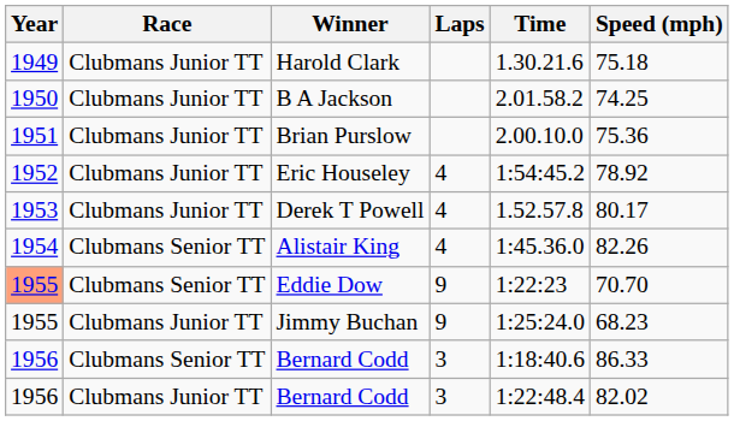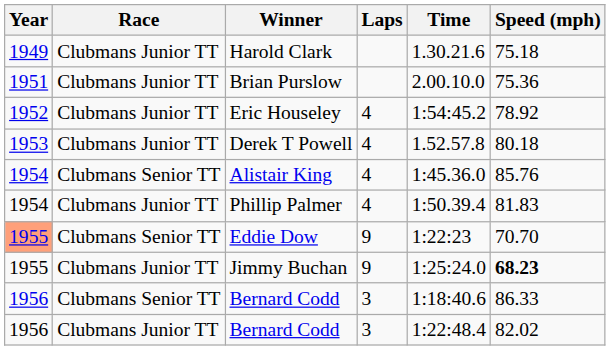- row: 1950 | Clubmans Junior TT | B A Jackson | 2.01.58.2 | 74.25
Derek T Powell | Speed (mph): 80.17 -> 80.18
Alistair King | Speed (mph): 82.26 -> 85.76
+ row: 1954 | Clubmans Junior TT | Phillip Palmer | 4 | 1:50.39.4 | 81.83
Jimmy Buchan | Speed (mph): normal -> bold
